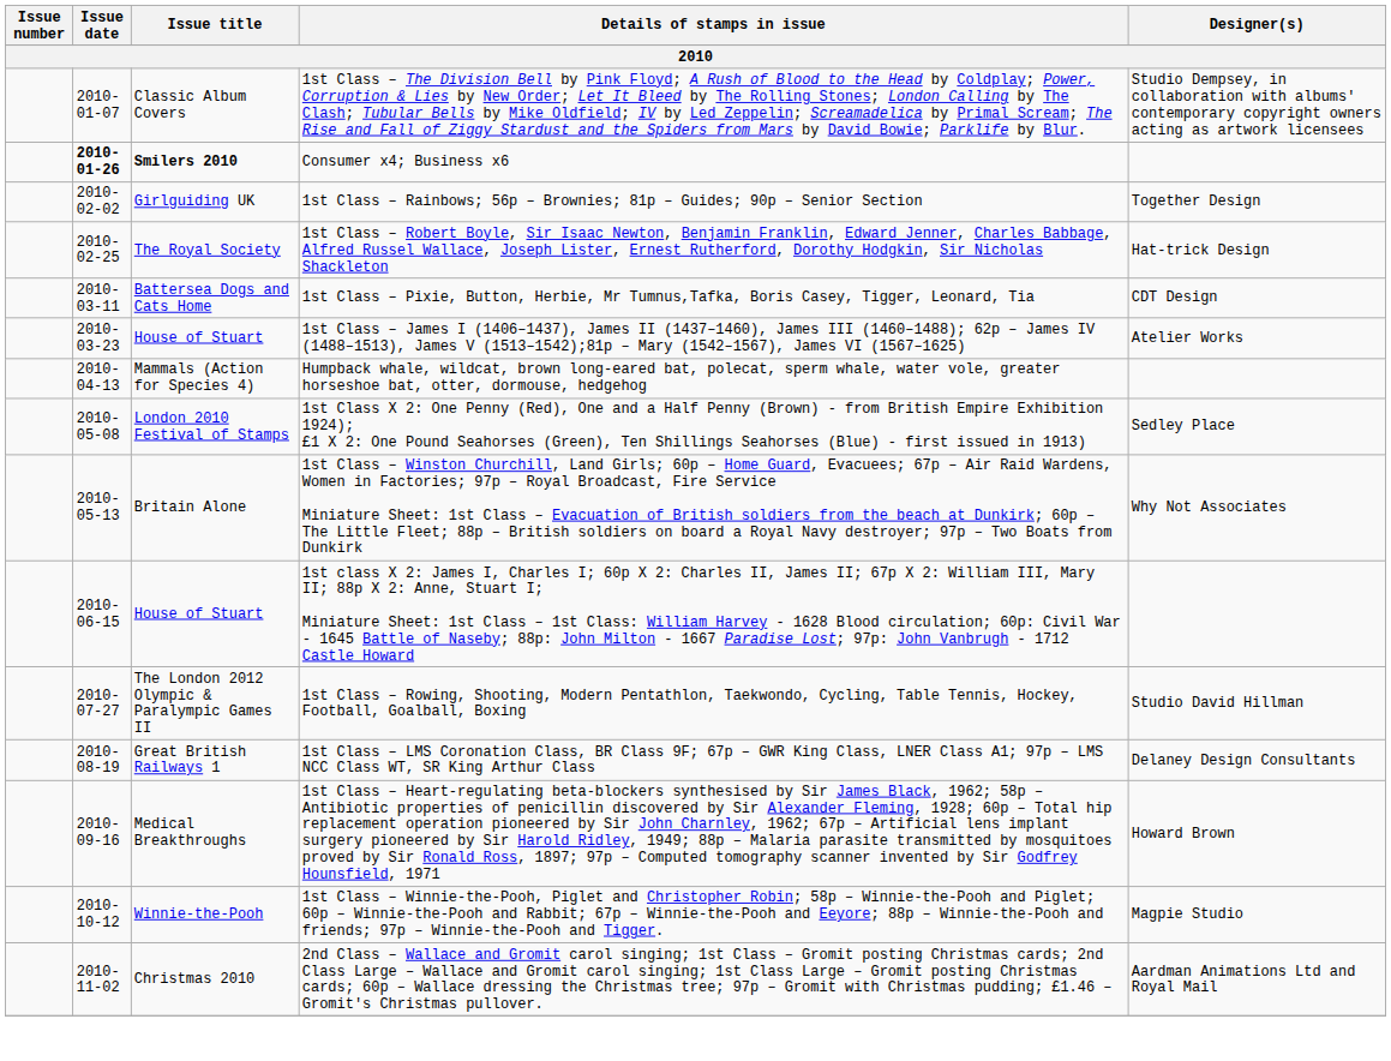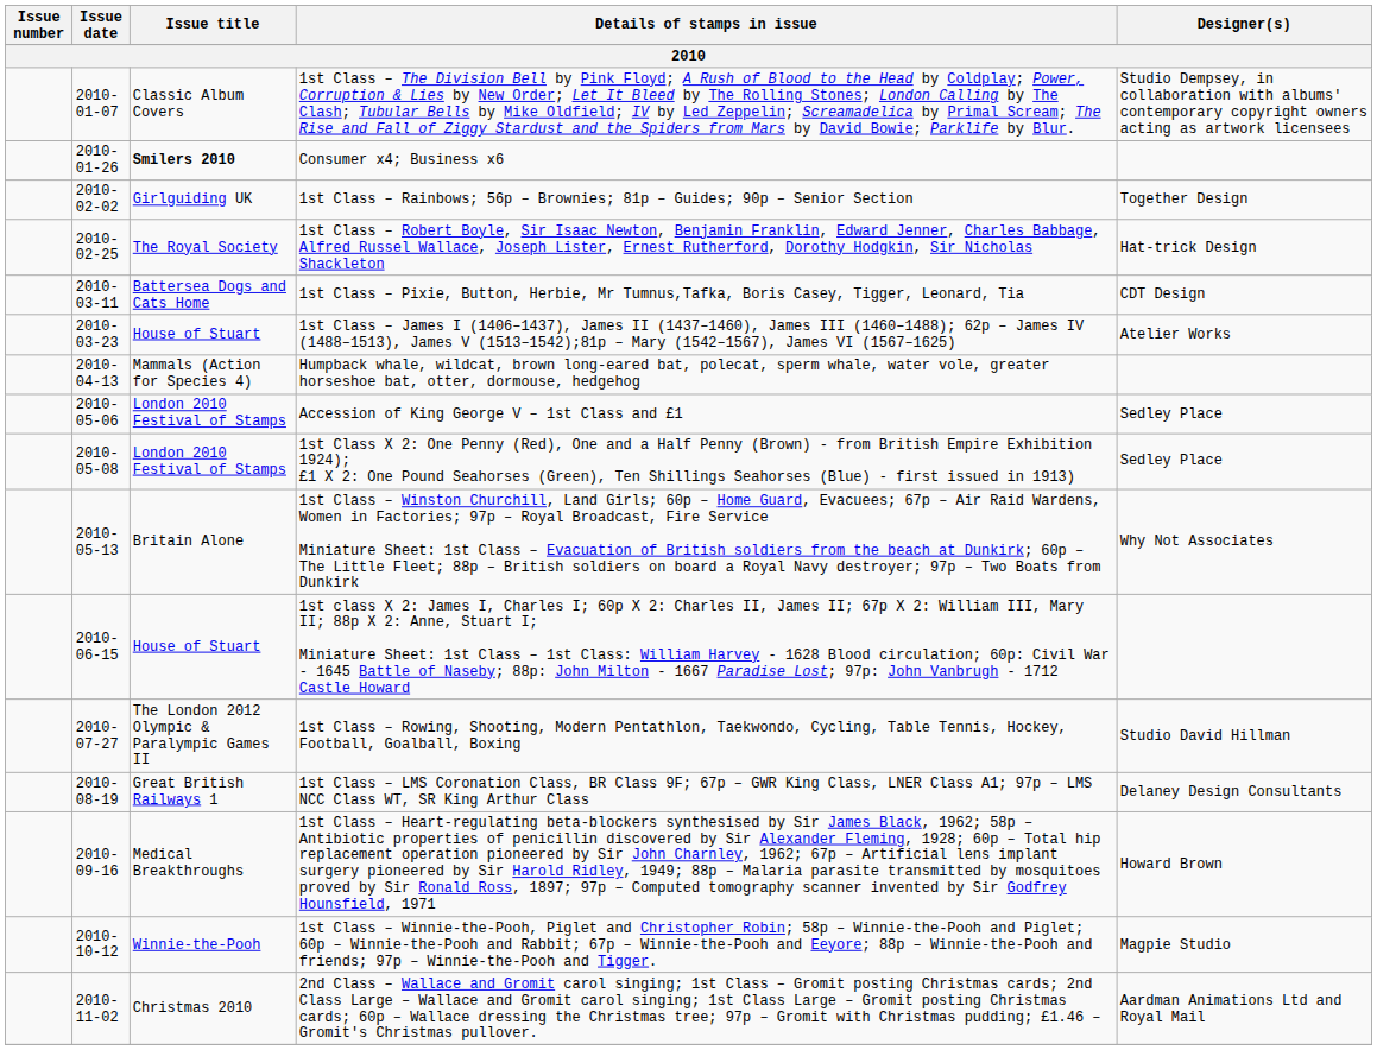Consumer x4; Business x6 | Issue date: bold -> normal
+ row: 2010-05-06 | London 2010 Festival of Stamps | Accession of King George V – 1st Class and £1 | Sedley Place
